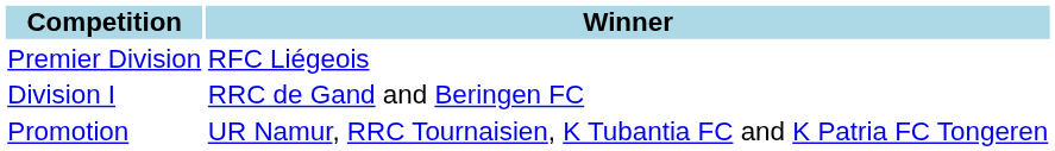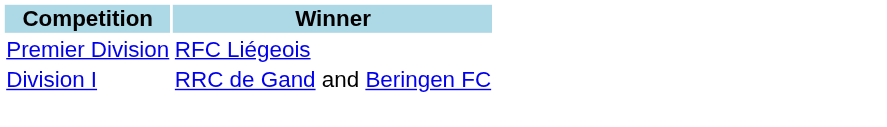- row: Promotion | UR Namur, RRC Tournaisien, K Tubantia FC and K Patria FC Tongeren
